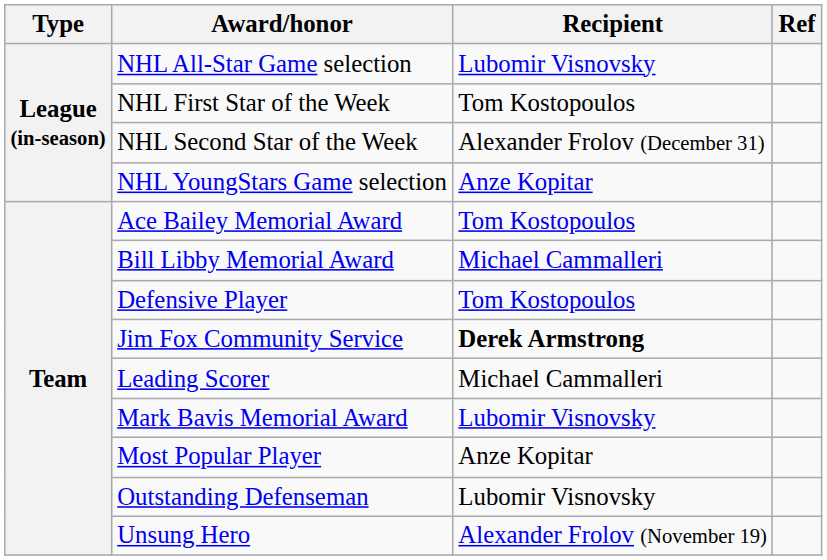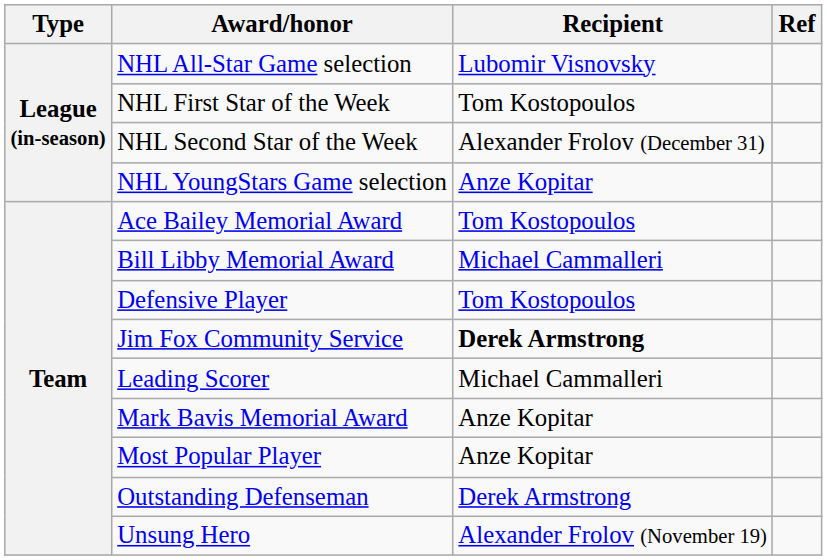Mark Bavis Memorial Award | Recipient: Lubomir Visnovsky -> Anze Kopitar
Outstanding Defenseman | Recipient: Lubomir Visnovsky -> Derek Armstrong
